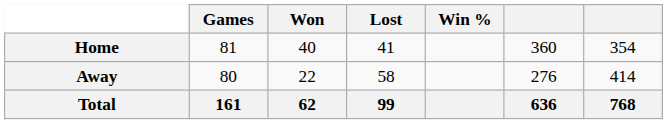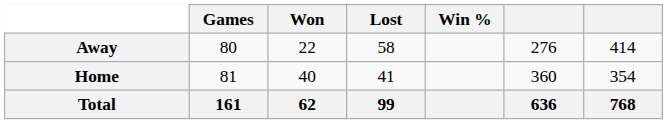rows swapped: Home <-> Away
